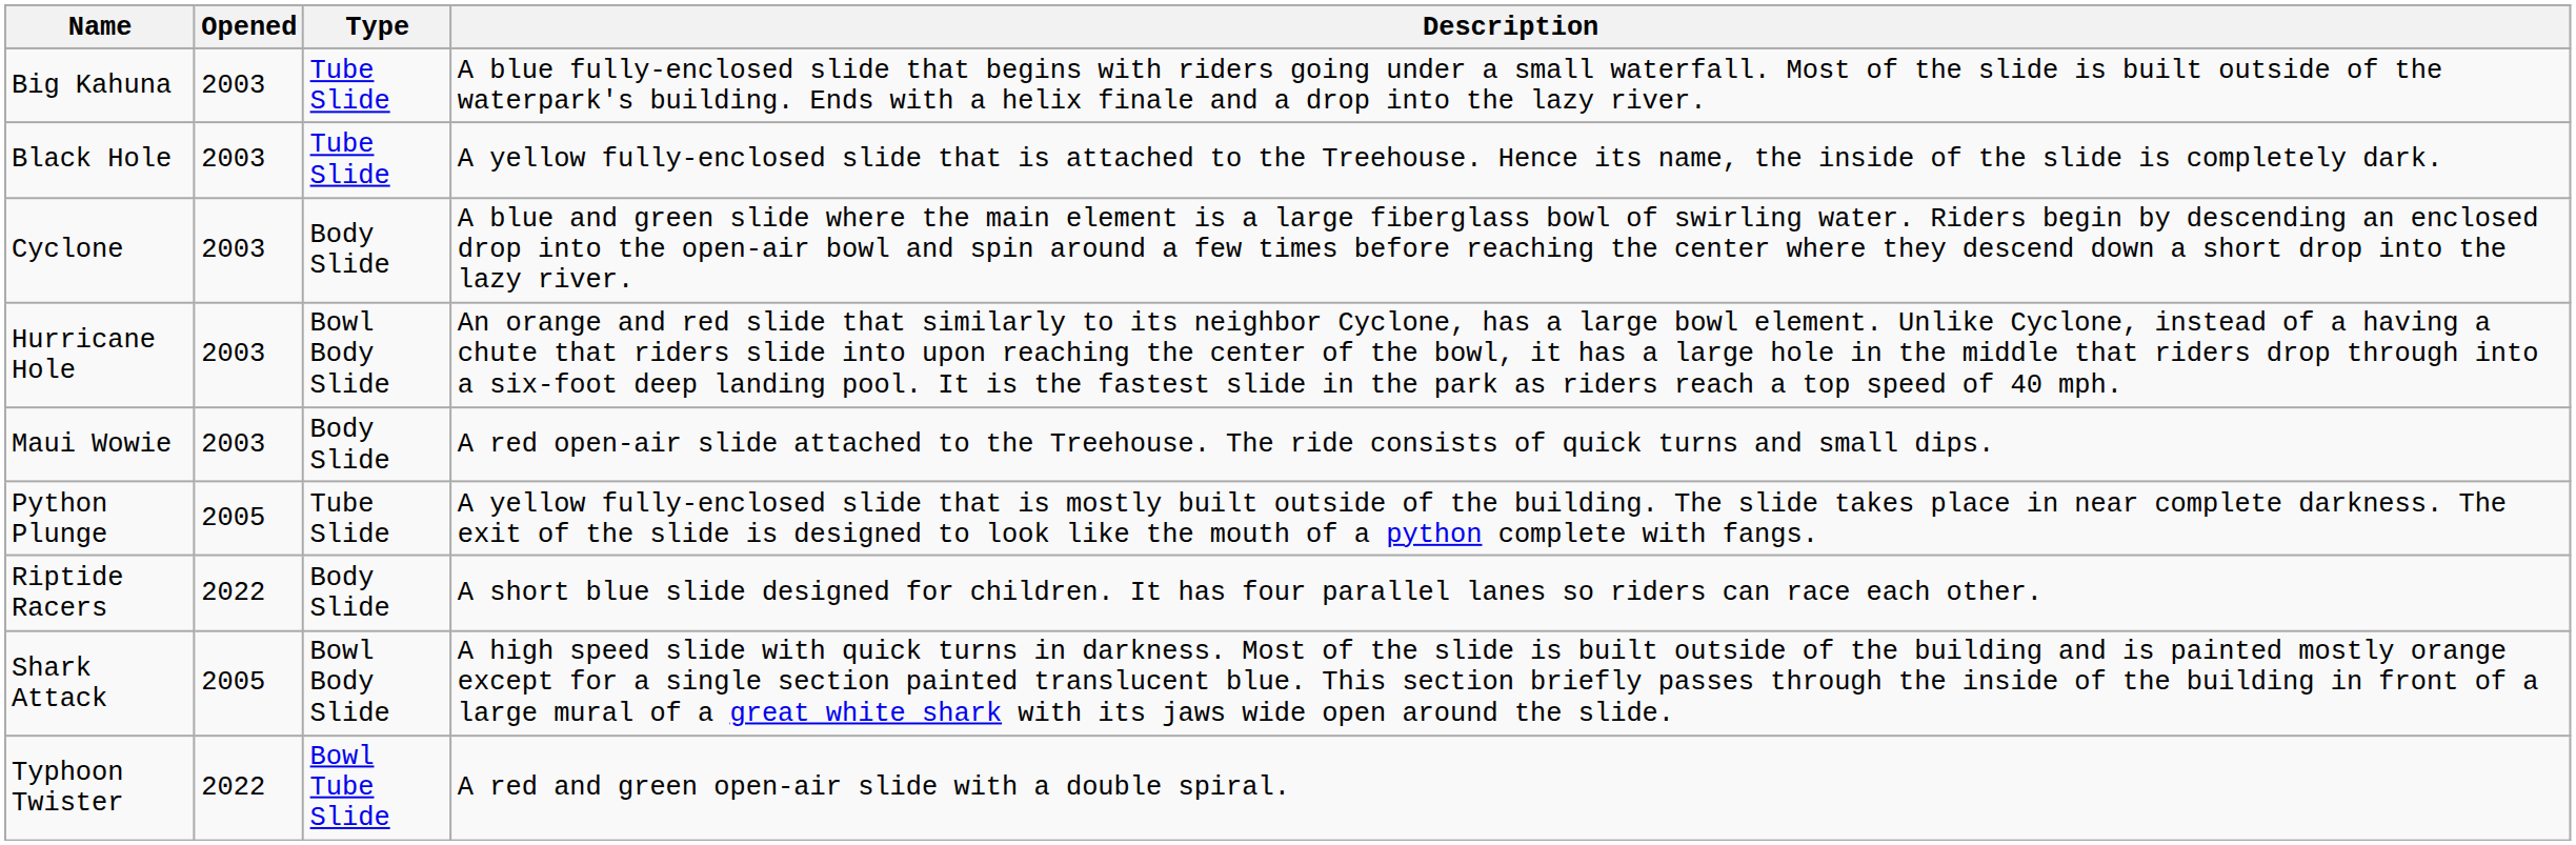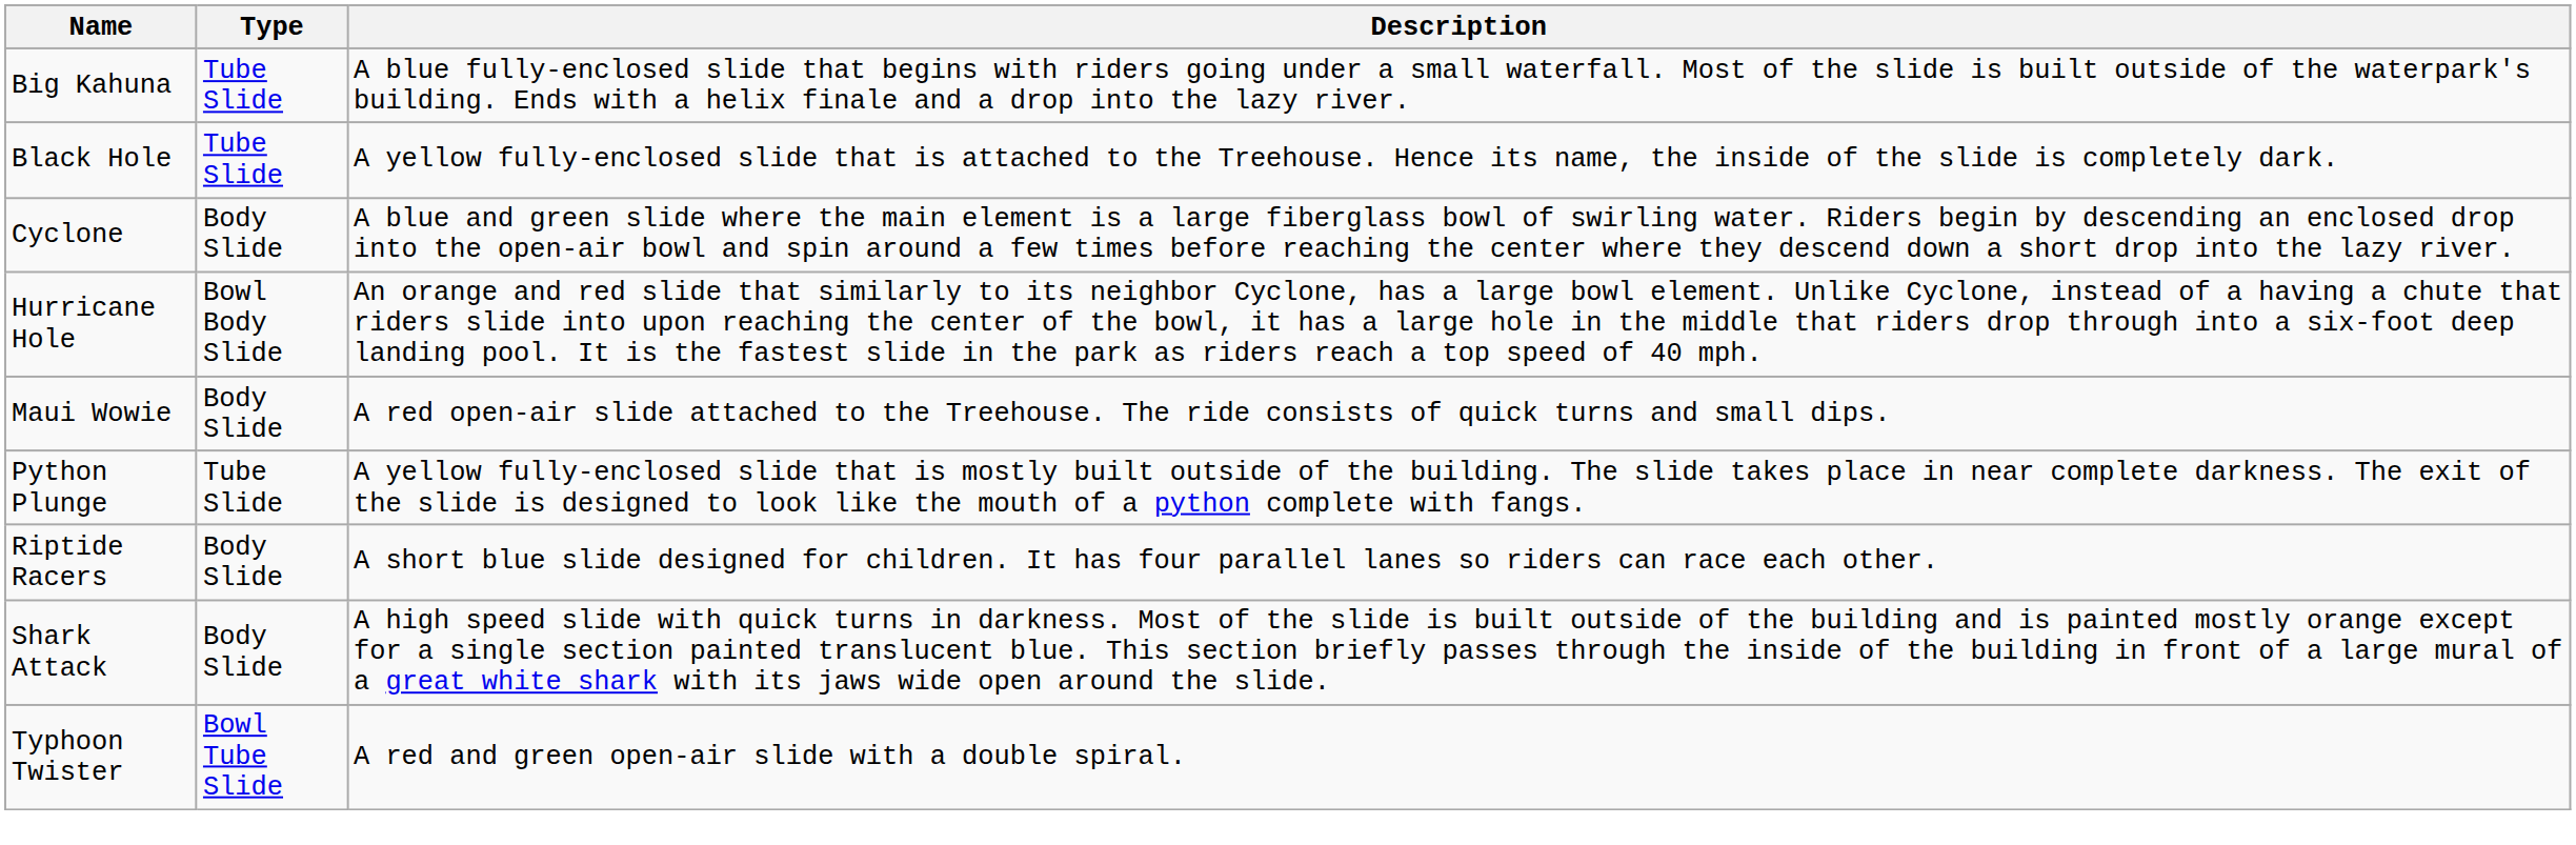- column: Opened | 2003 | 2003 | 2003 | 2003 | 2003 | 2005 | 2022 | 2005 | 2022
Shark Attack | Type: Bowl Body Slide -> Body Slide
